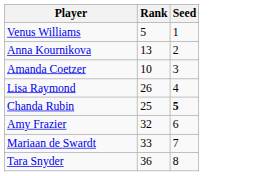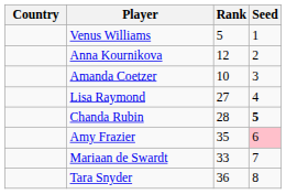+ column: Country
Anna Kournikova | Rank: 13 -> 12
Lisa Raymond | Rank: 26 -> 27
Chanda Rubin | Rank: 25 -> 28
Amy Frazier | Rank: 32 -> 35
Amy Frazier | Seed: no background -> pink background
